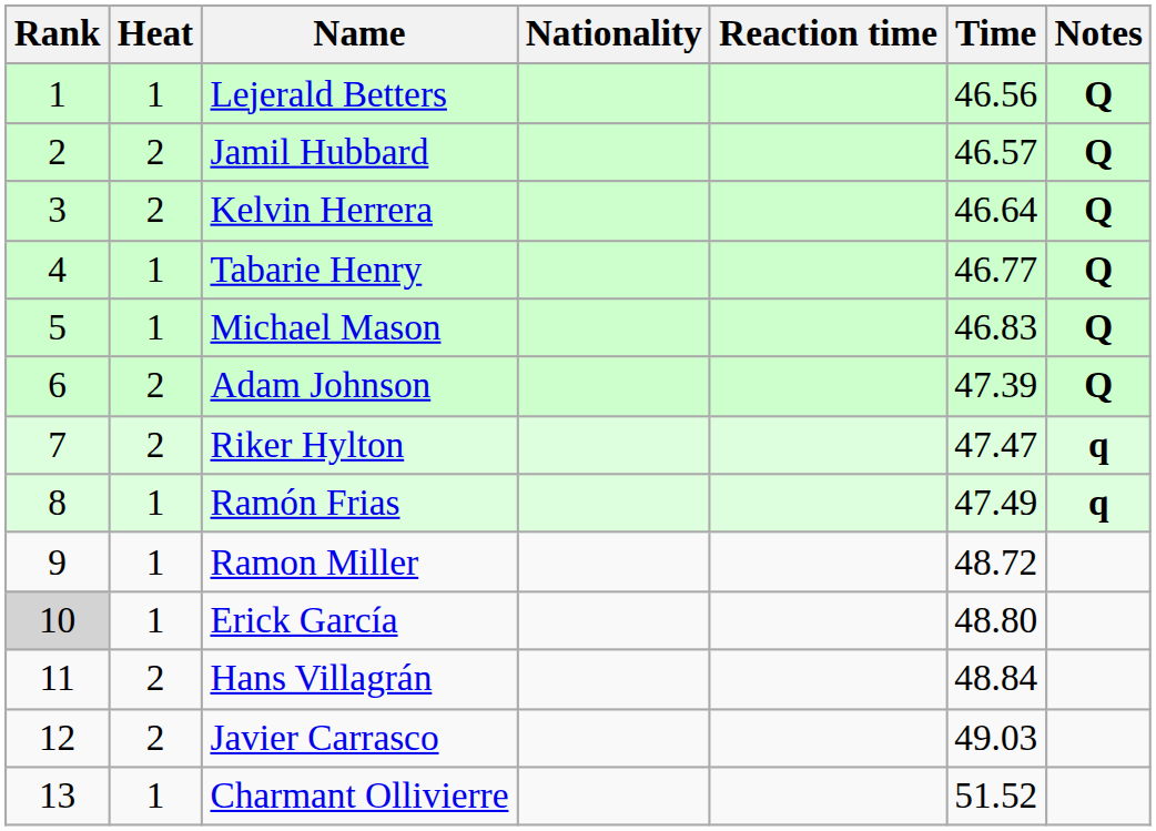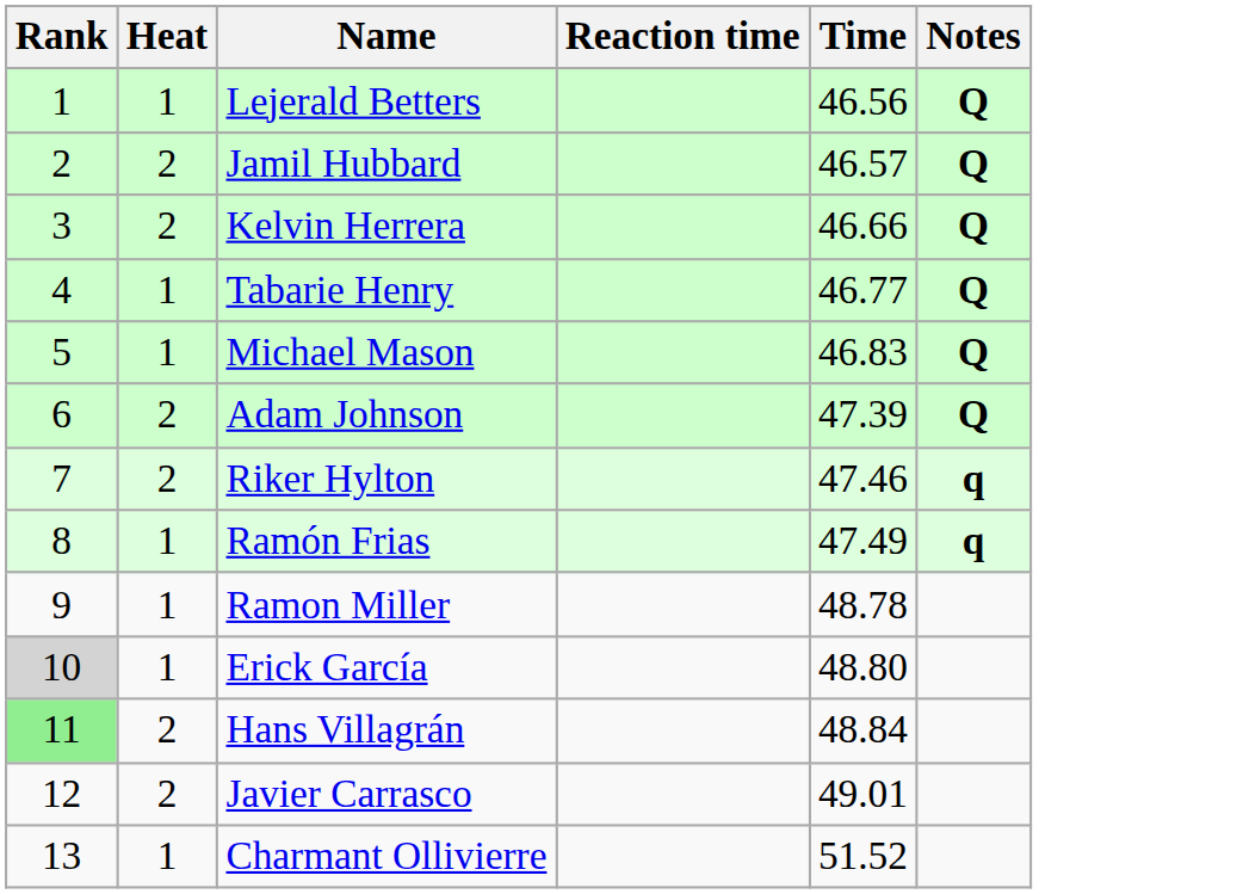- column: Nationality
Kelvin Herrera | Time: 46.64 -> 46.66
Riker Hylton | Time: 47.47 -> 47.46
Ramon Miller | Time: 48.72 -> 48.78
Hans Villagrán | Rank: no background -> lightgreen background
Javier Carrasco | Time: 49.03 -> 49.01
